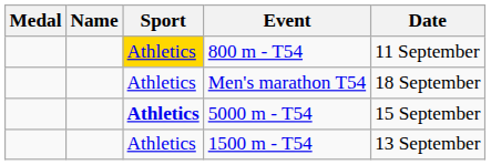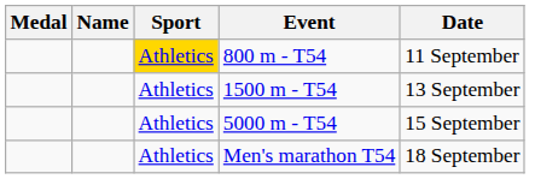rows swapped: Men's marathon T54 <-> 1500 m - T54
5000 m - T54 | Sport: bold -> normal
